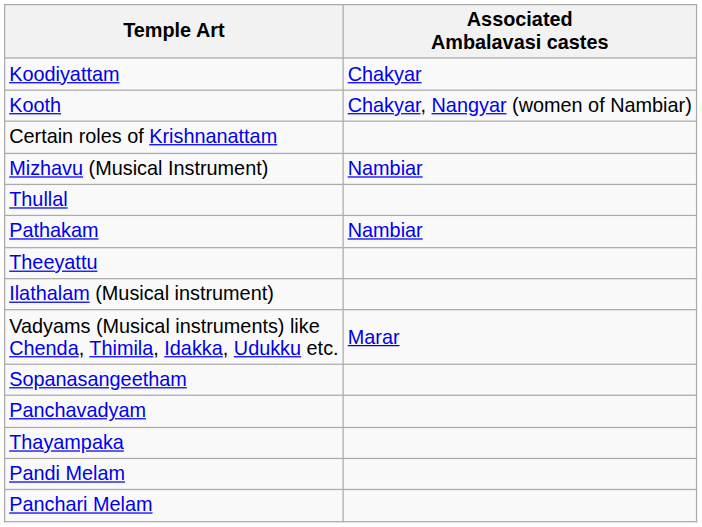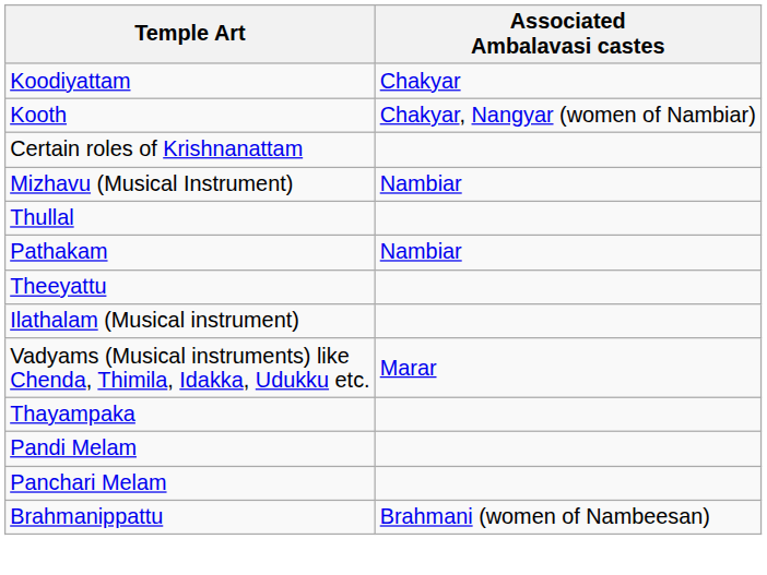- row: Sopanasangeetham
- row: Panchavadyam
+ row: Brahmanippattu | Brahmani (women of Nambeesan)
